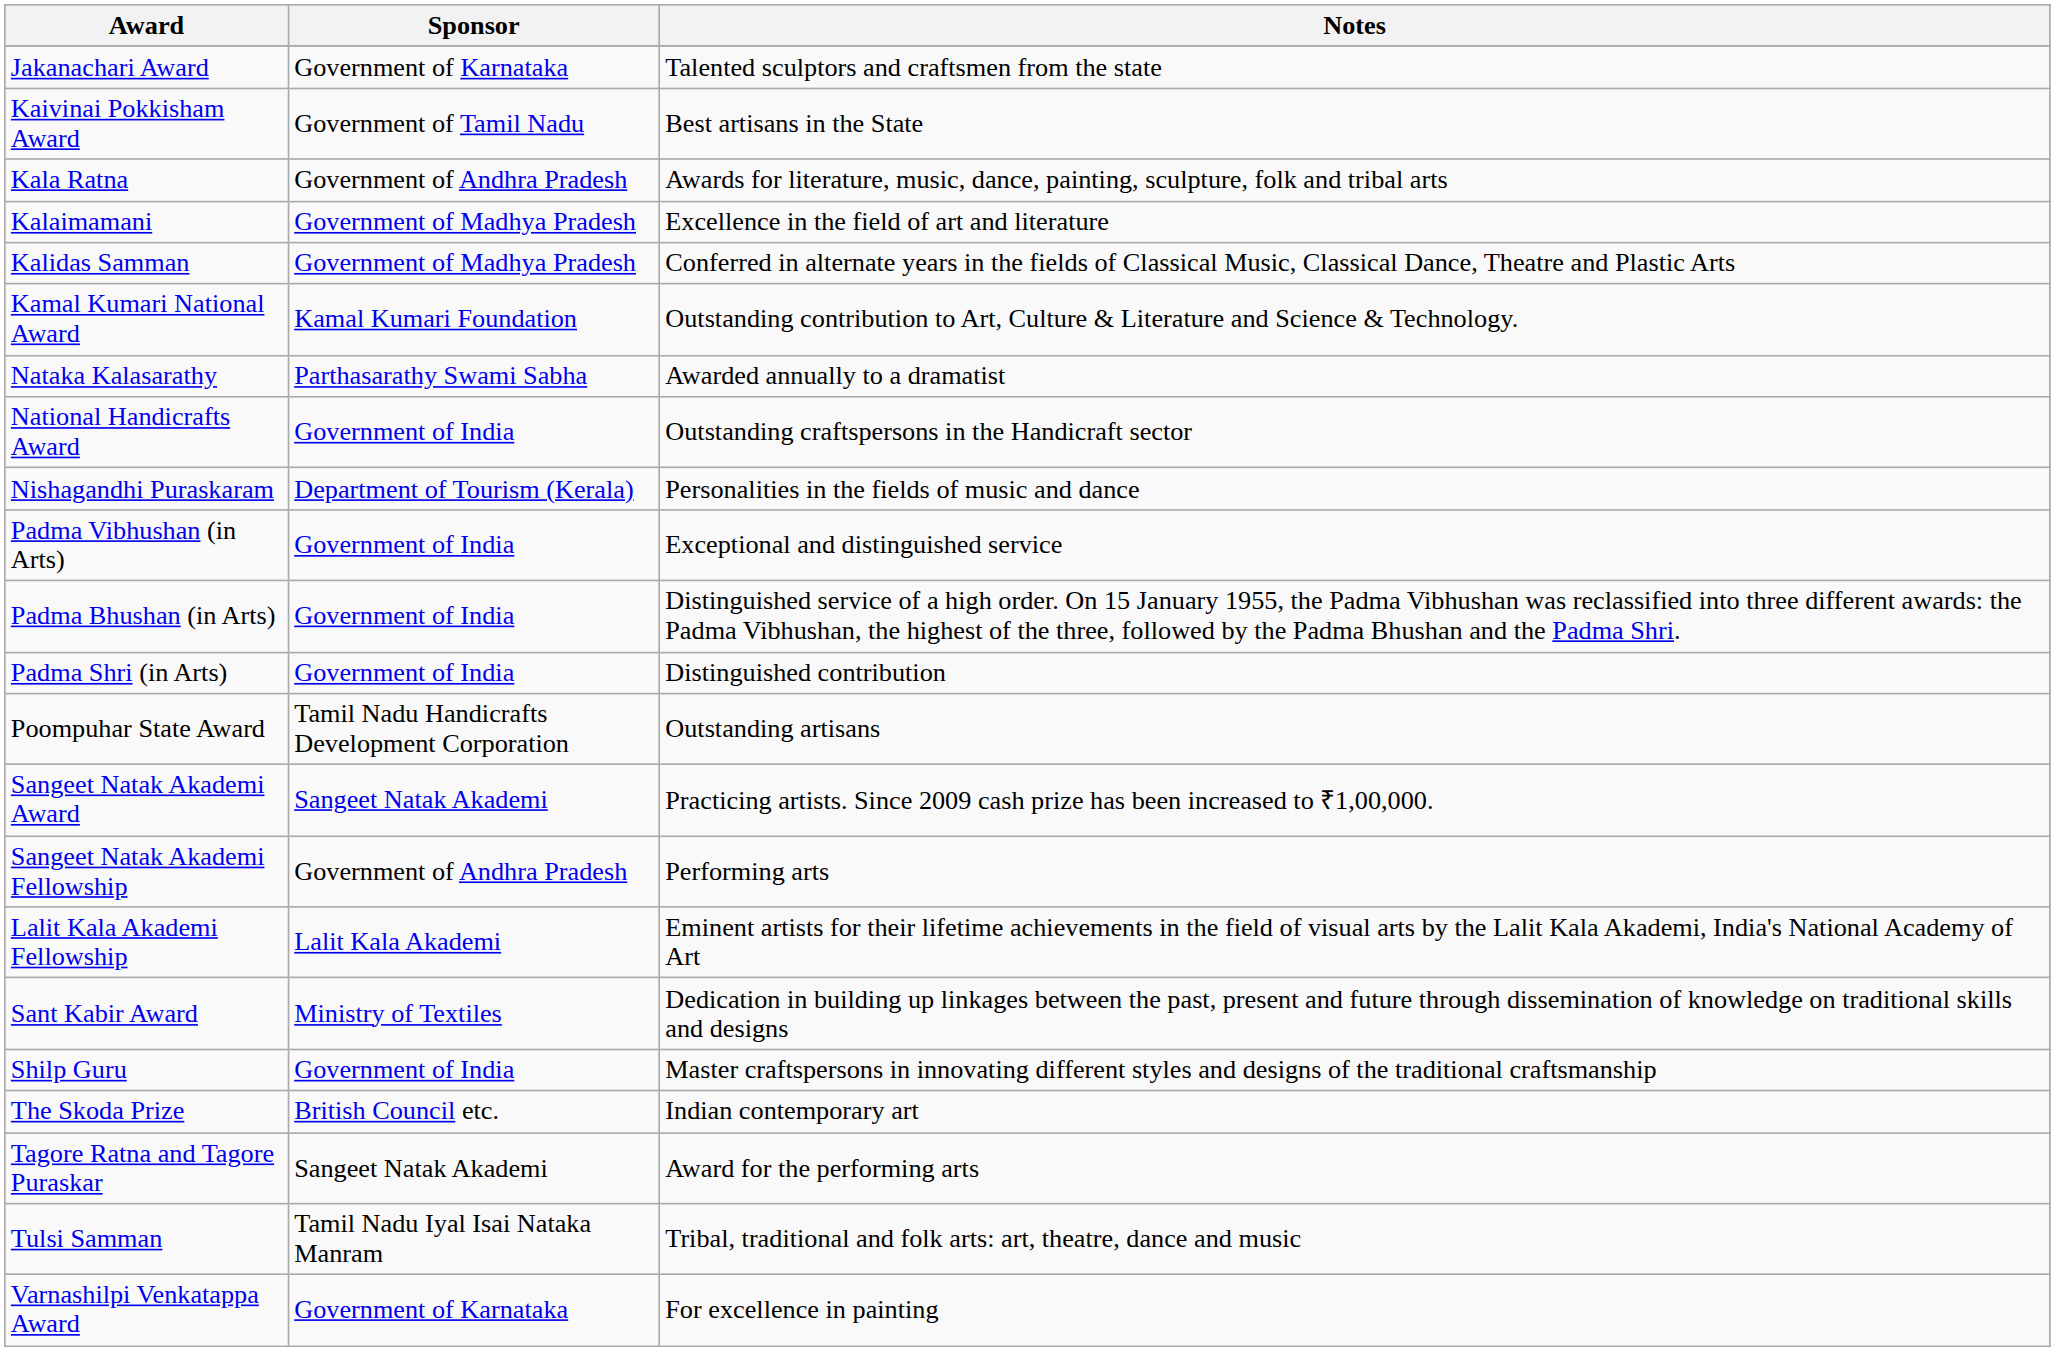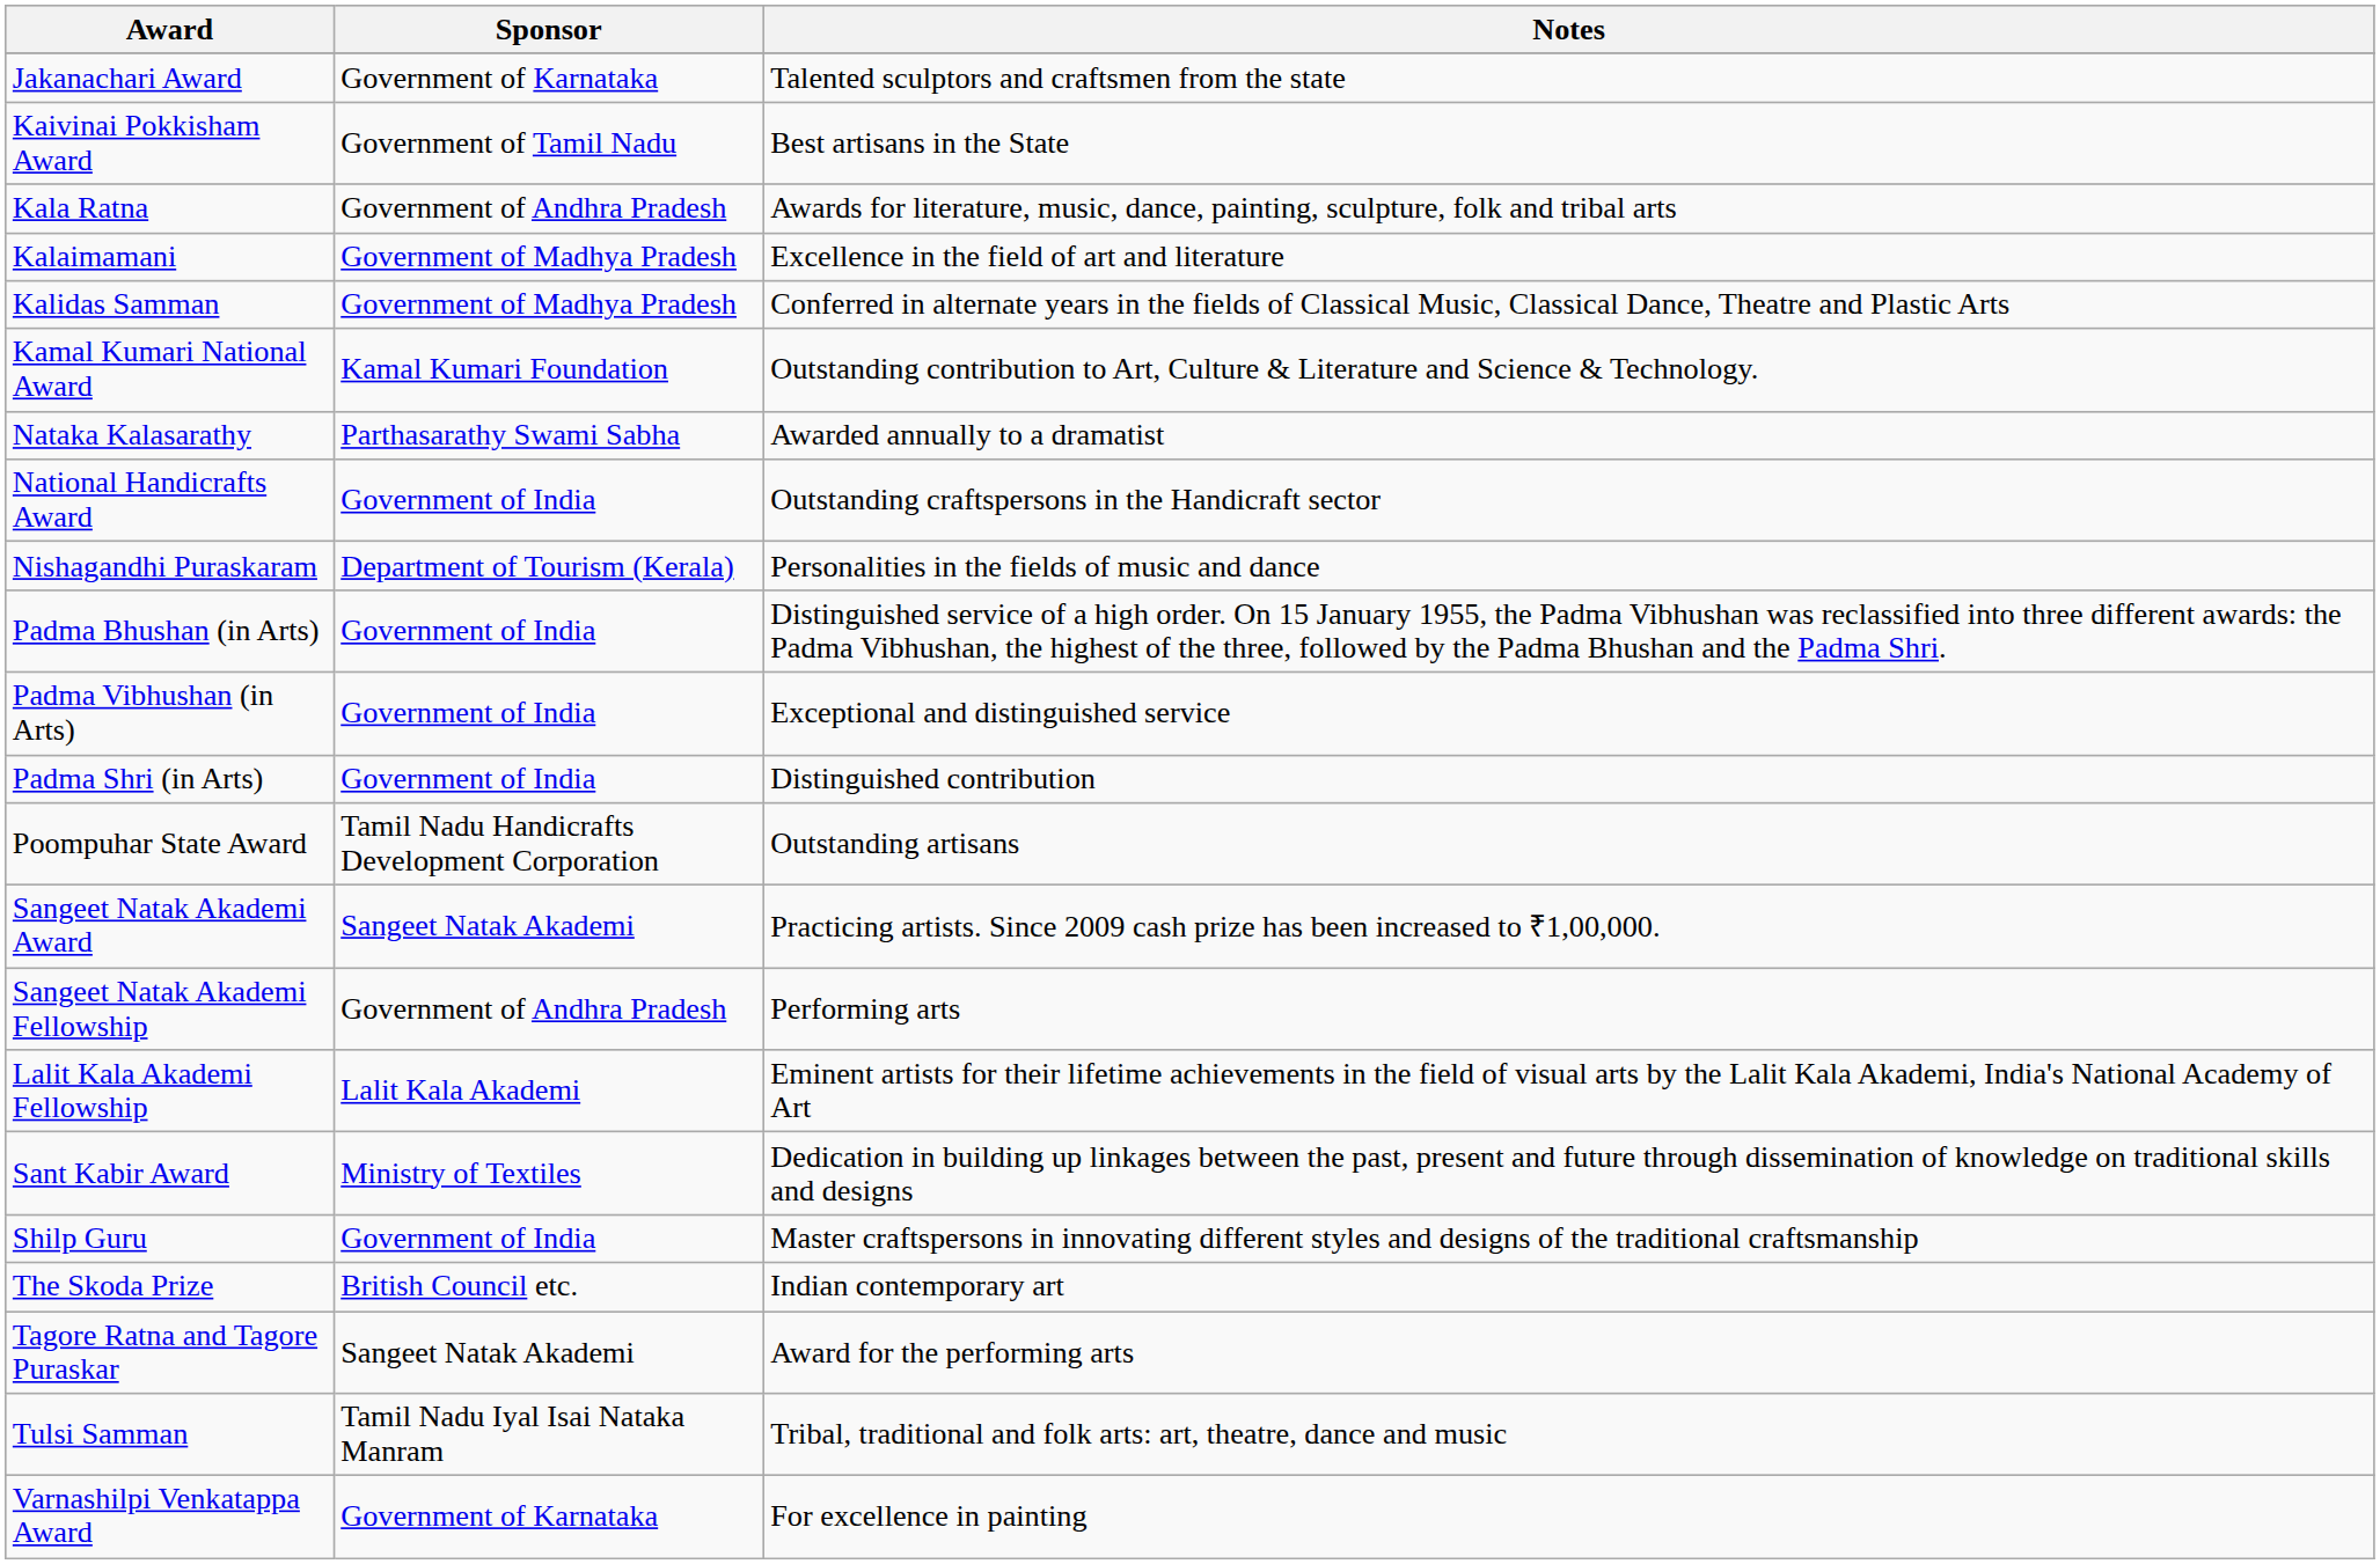rows swapped: Padma Vibhushan (in Arts) <-> Padma Bhushan (in Arts)
